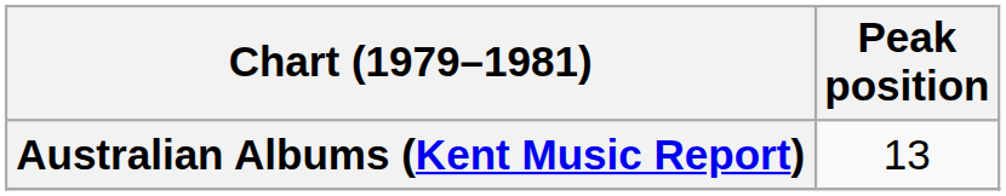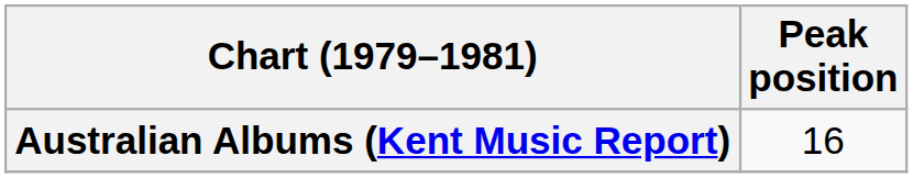Australian Albums (Kent Music Report) | Peak position: 13 -> 16
